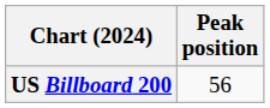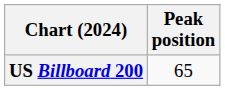US Billboard 200 | Peak position: 56 -> 65
